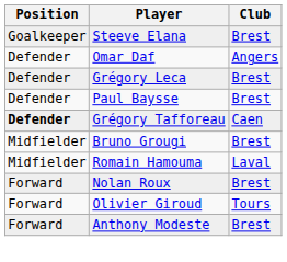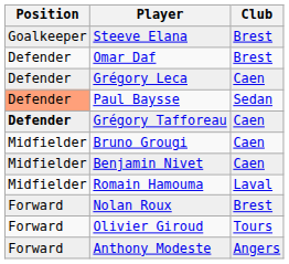Omar Daf | Club: Angers -> Brest
Grégory Leca | Club: Brest -> Caen
Paul Baysse | Position: no background -> lightsalmon background
Paul Baysse | Club: Brest -> Sedan
Bruno Grougi | Club: Brest -> Caen
+ row: Midfielder | Benjamin Nivet | Caen
Anthony Modeste | Club: Brest -> Angers
